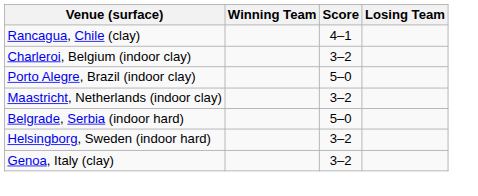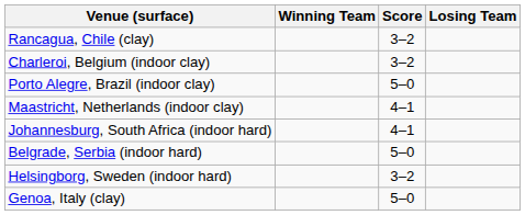Rancagua, Chile (clay) | Score: 4–1 -> 3–2
Maastricht, Netherlands (indoor clay) | Score: 3–2 -> 4–1
+ row: Johannesburg, South Africa (indoor hard) | 4–1
Genoa, Italy (clay) | Score: 3–2 -> 5–0
